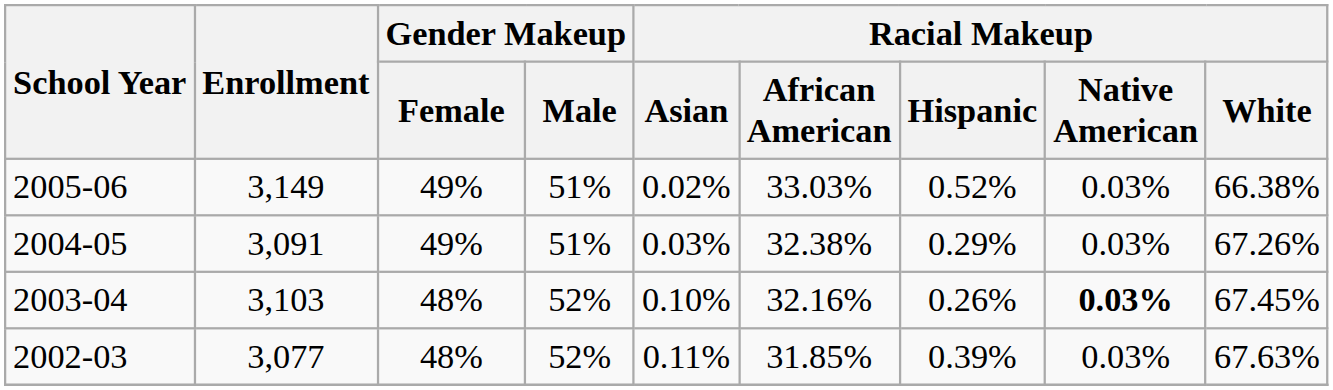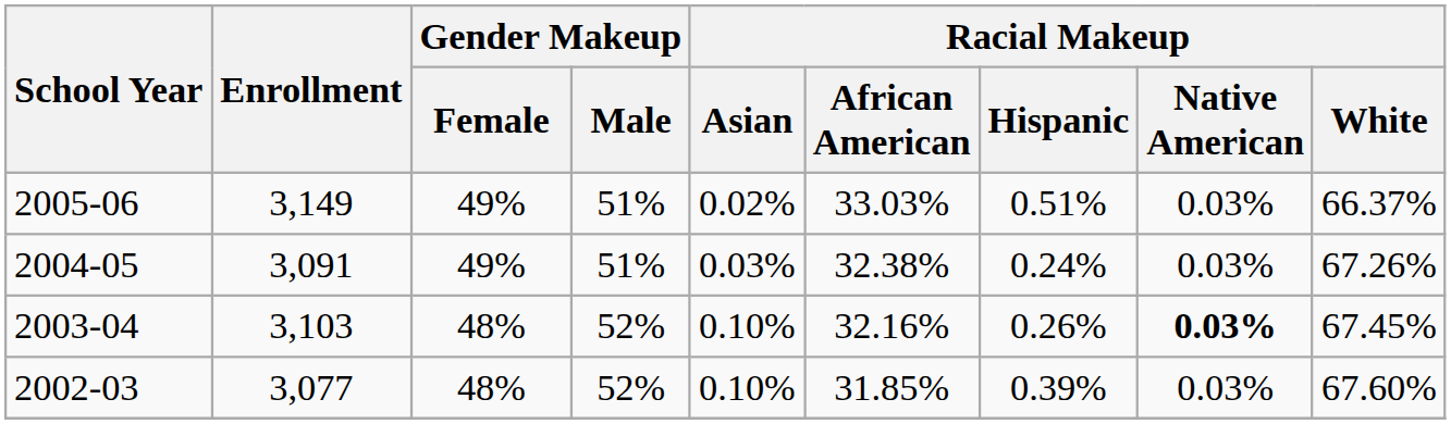2005-06 | Racial Makeup / Hispanic: 0.52% -> 0.51%
2005-06 | Racial Makeup / White: 66.38% -> 66.37%
2004-05 | Racial Makeup / Hispanic: 0.29% -> 0.24%
2002-03 | Racial Makeup / Asian: 0.11% -> 0.10%
2002-03 | Racial Makeup / White: 67.63% -> 67.60%
